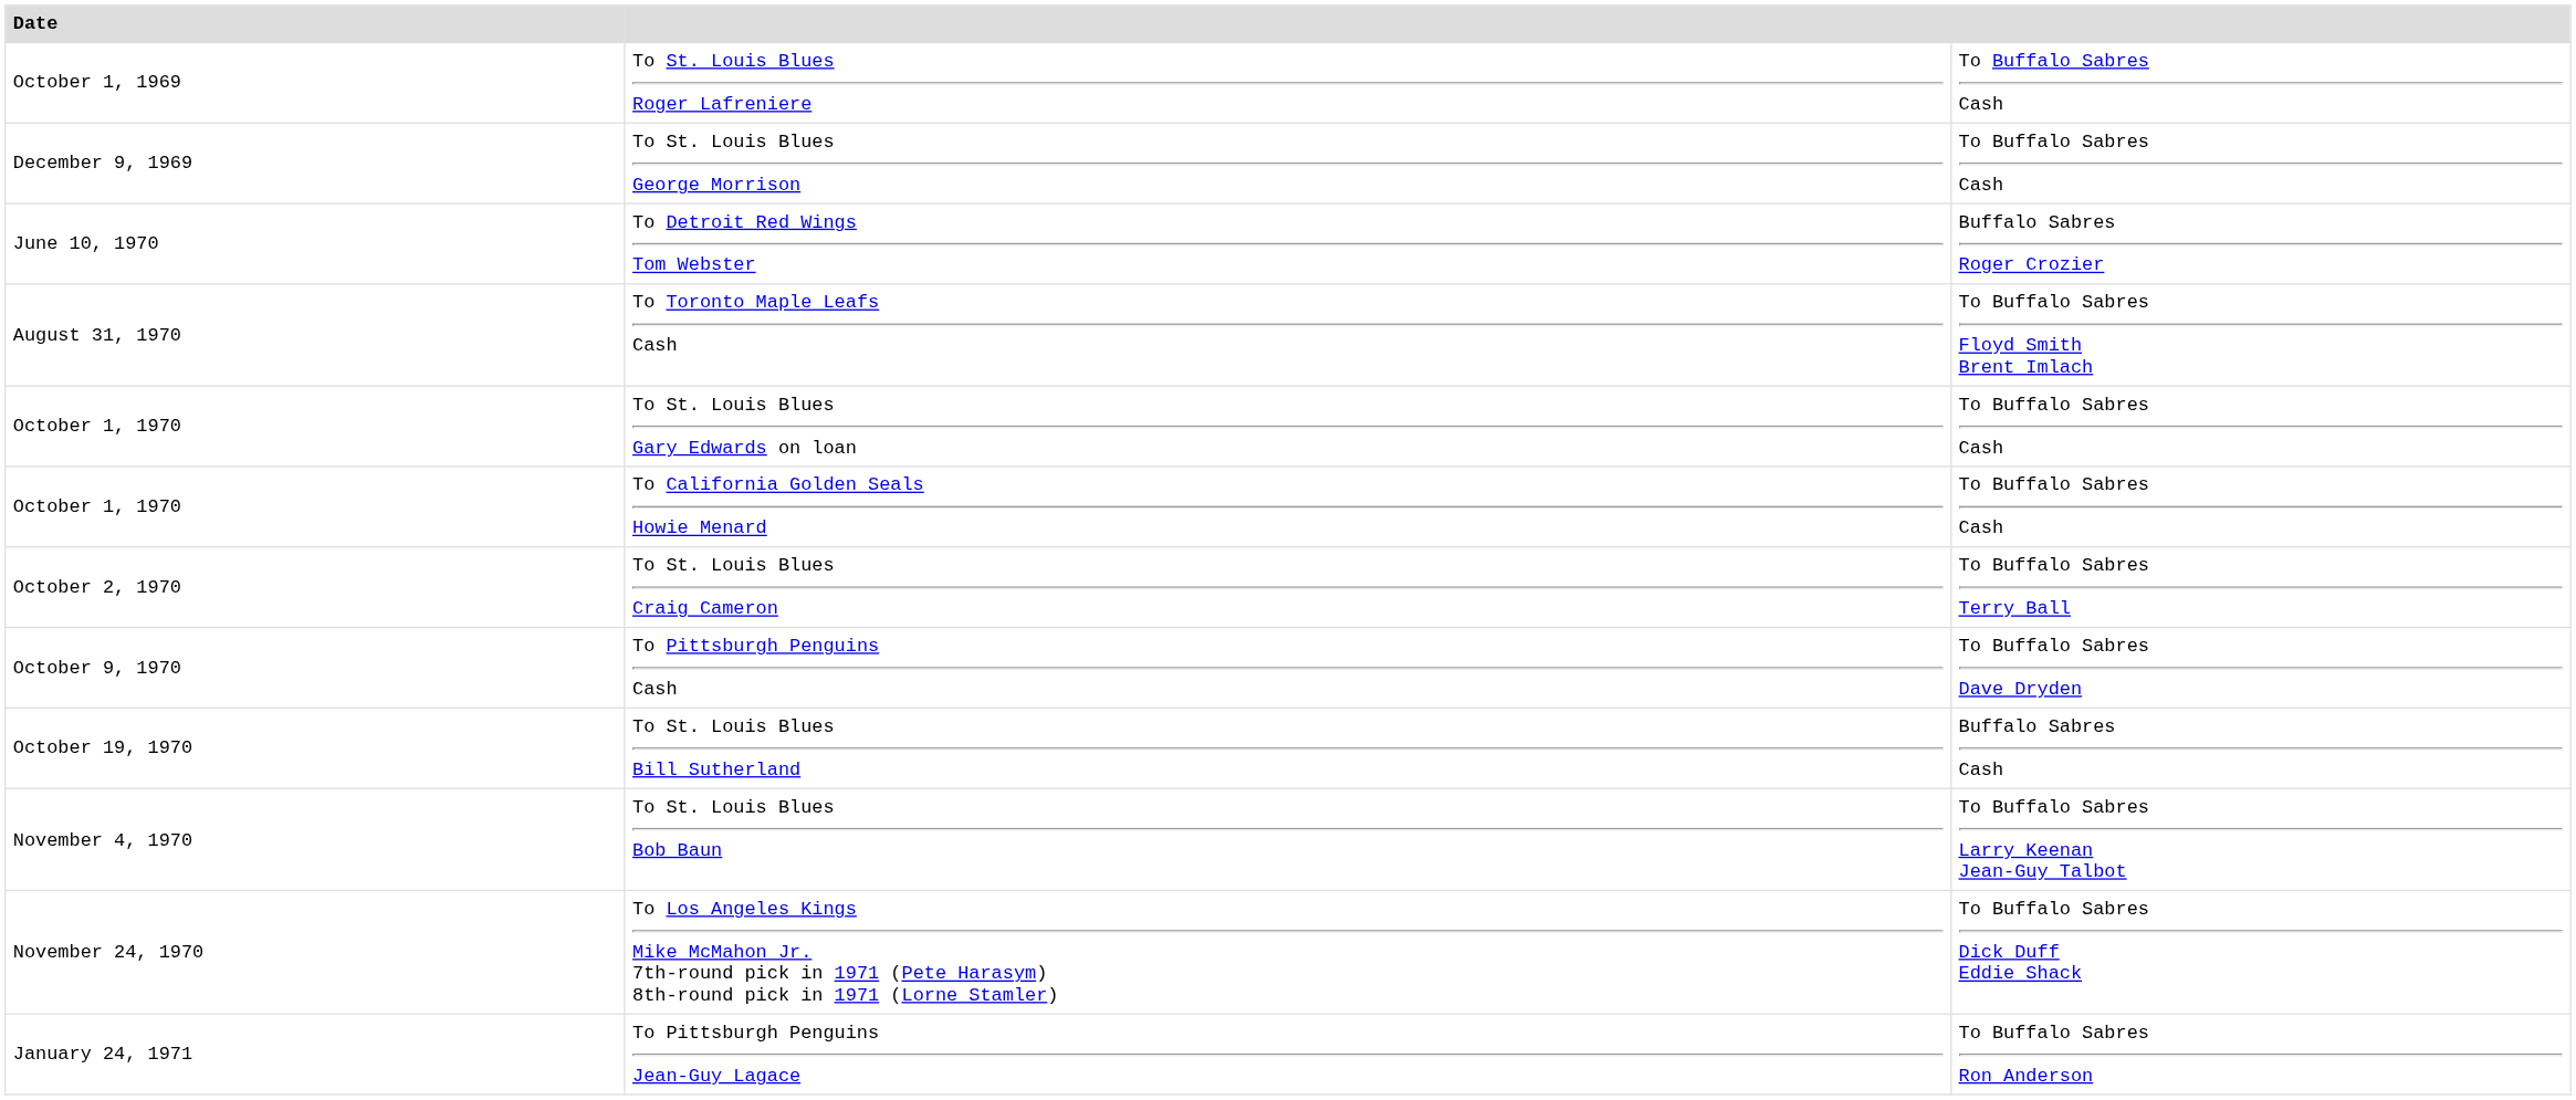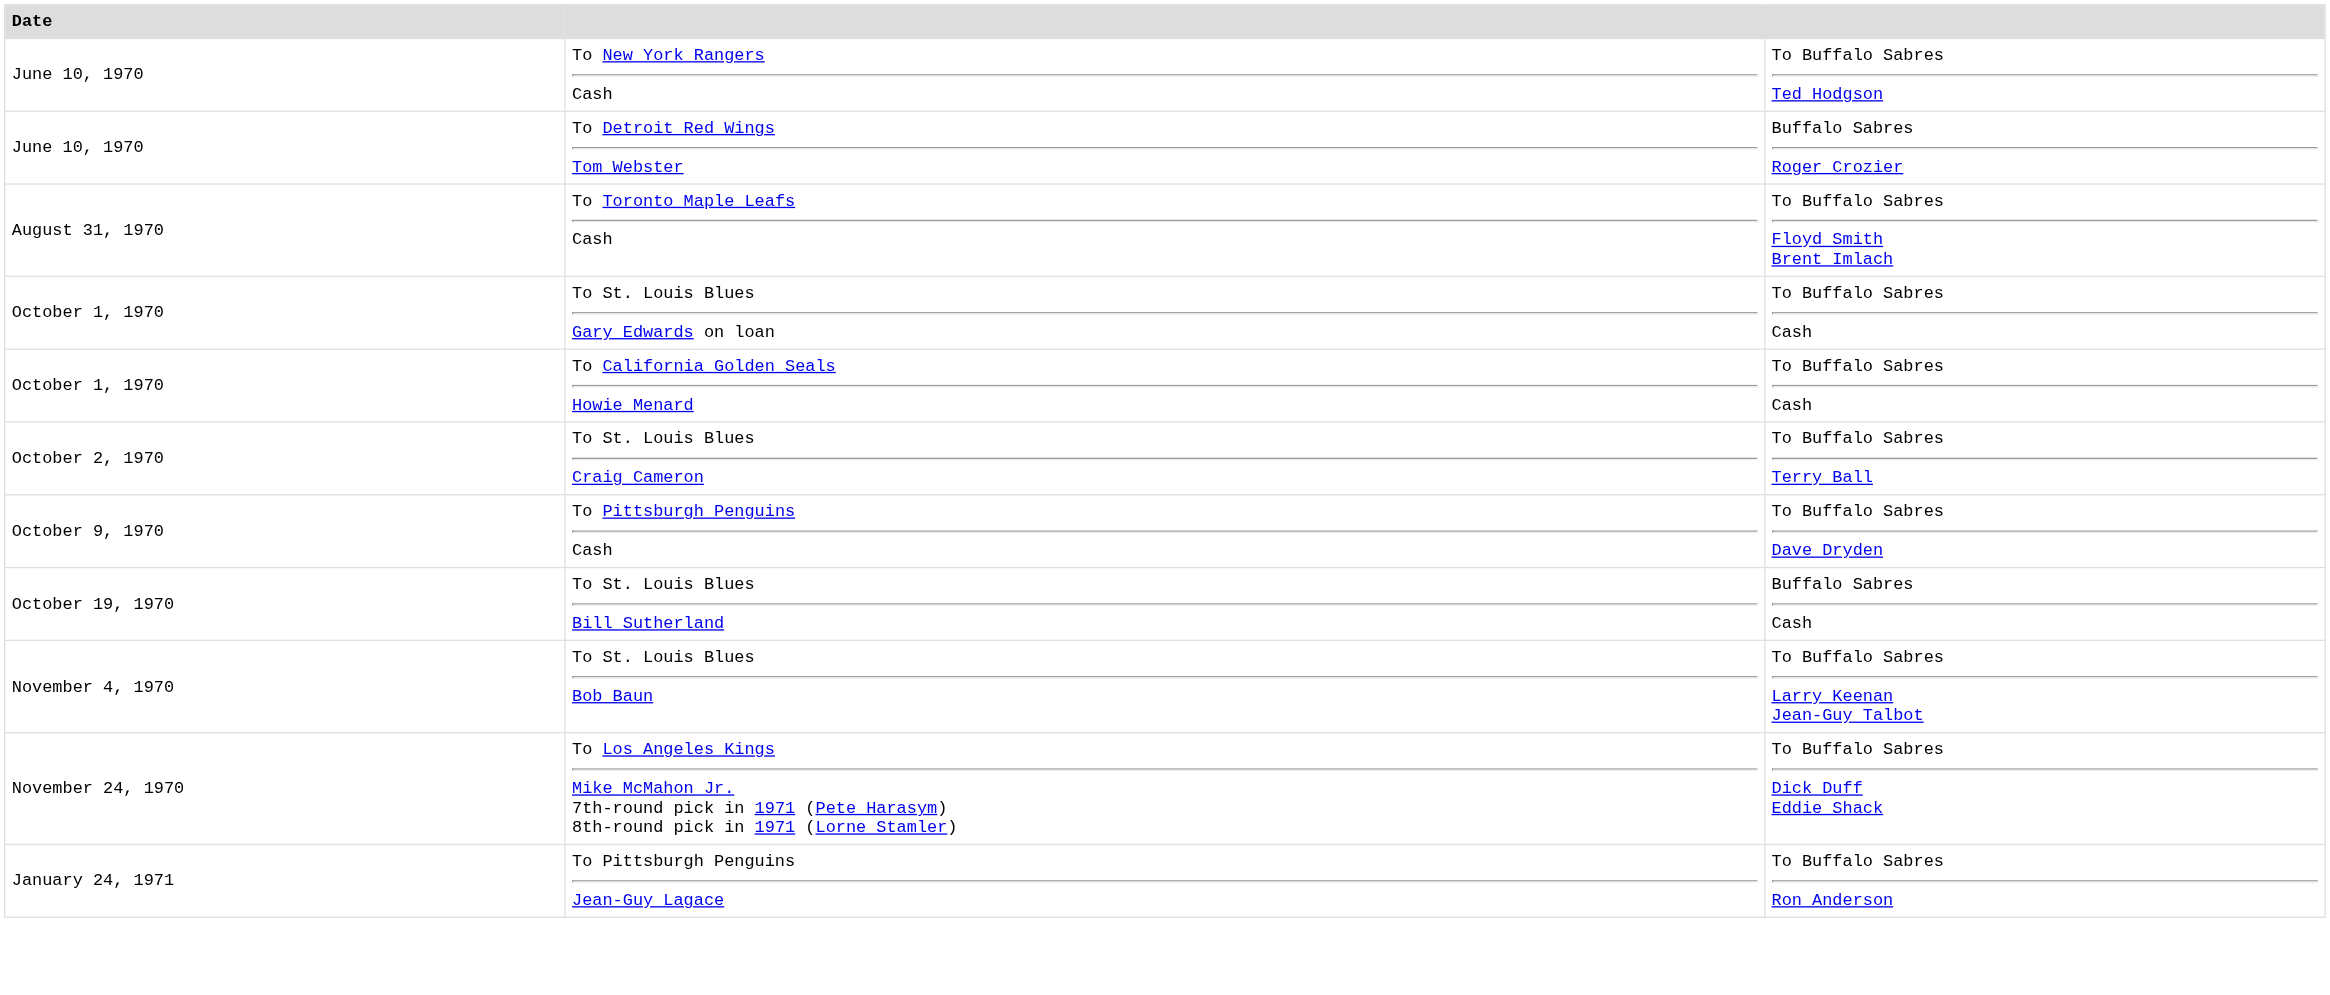- row: October 1, 1969 | To St. Louis Blues Roger Lafreniere | To Buffalo Sabres Cash
- row: December 9, 1969 | To St. Louis Blues George Morrison | To Buffalo Sabres Cash
+ row: June 10, 1970 | To New York Rangers Cash | To Buffalo Sabres Ted Hodgson
